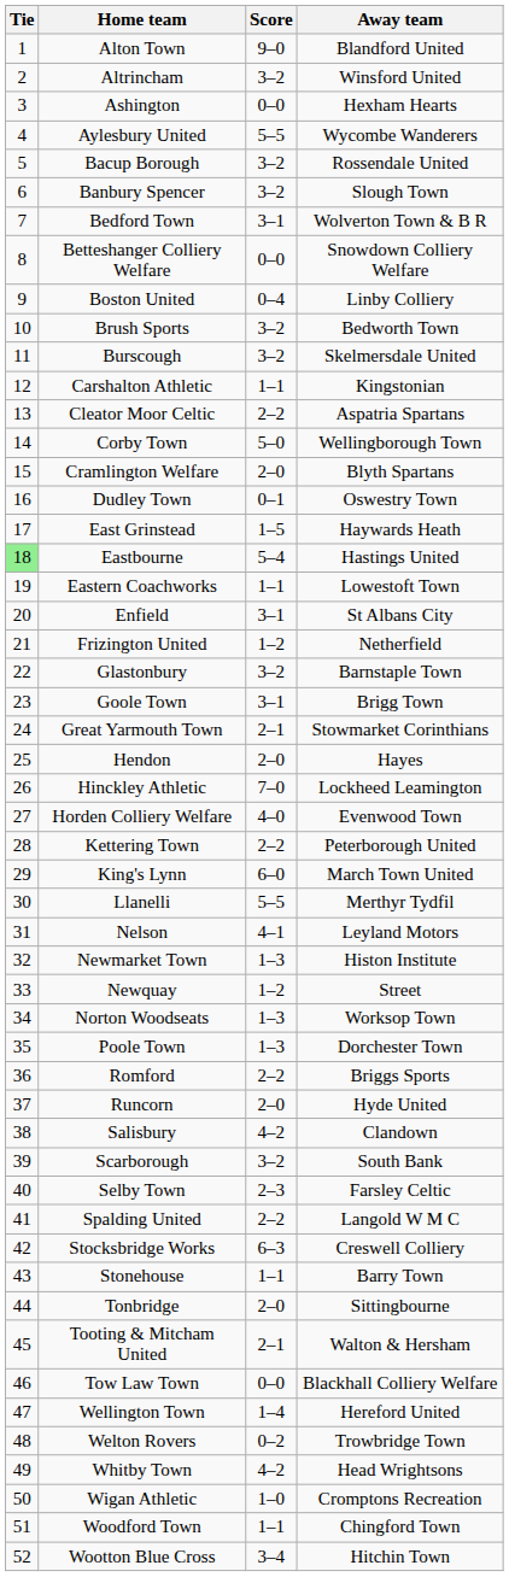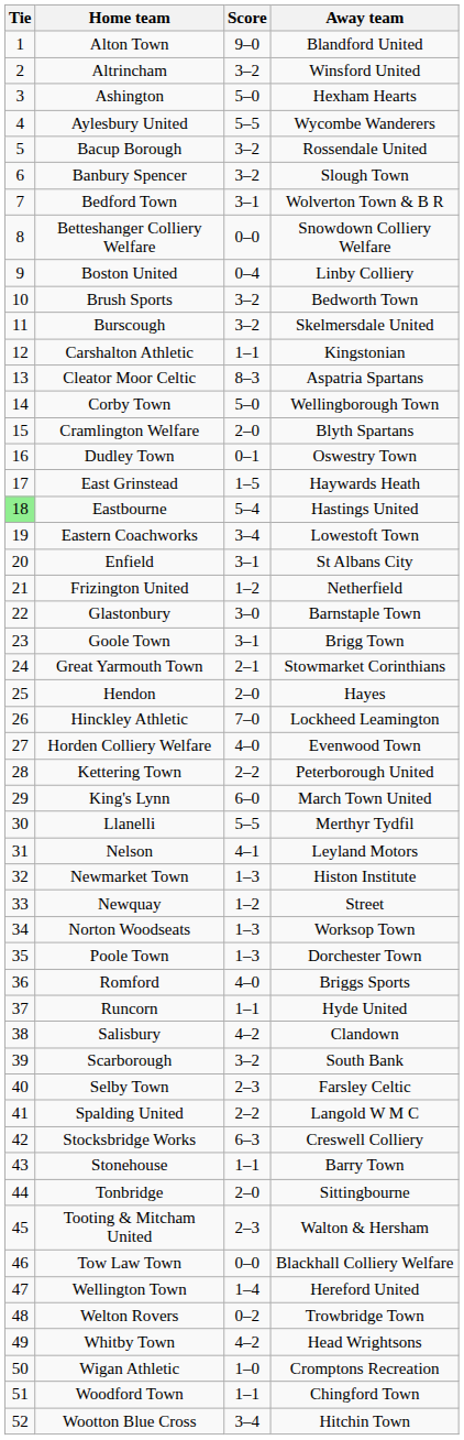Ashington | Score: 0–0 -> 5–0
Cleator Moor Celtic | Score: 2–2 -> 8–3
Eastern Coachworks | Score: 1–1 -> 3–4
Glastonbury | Score: 3–2 -> 3–0
Romford | Score: 2–2 -> 4–0
Runcorn | Score: 2–0 -> 1–1
Tooting & Mitcham United | Score: 2–1 -> 2–3
